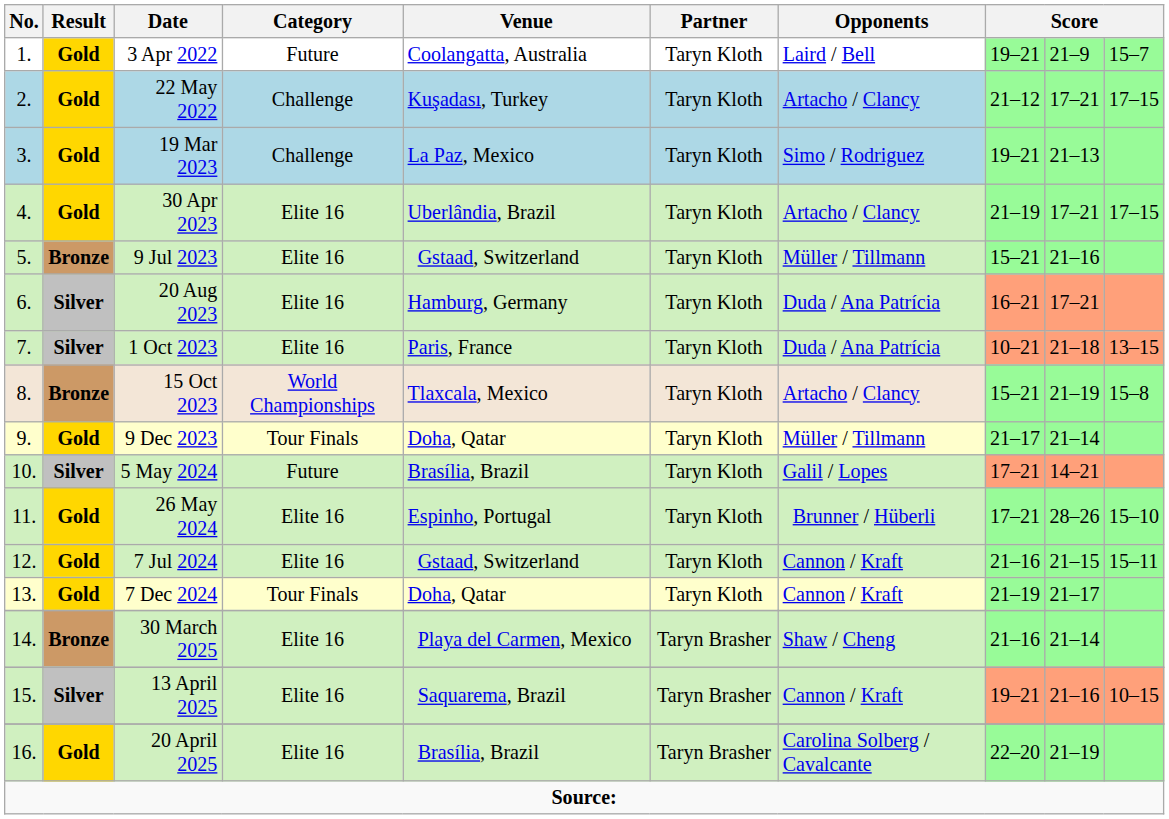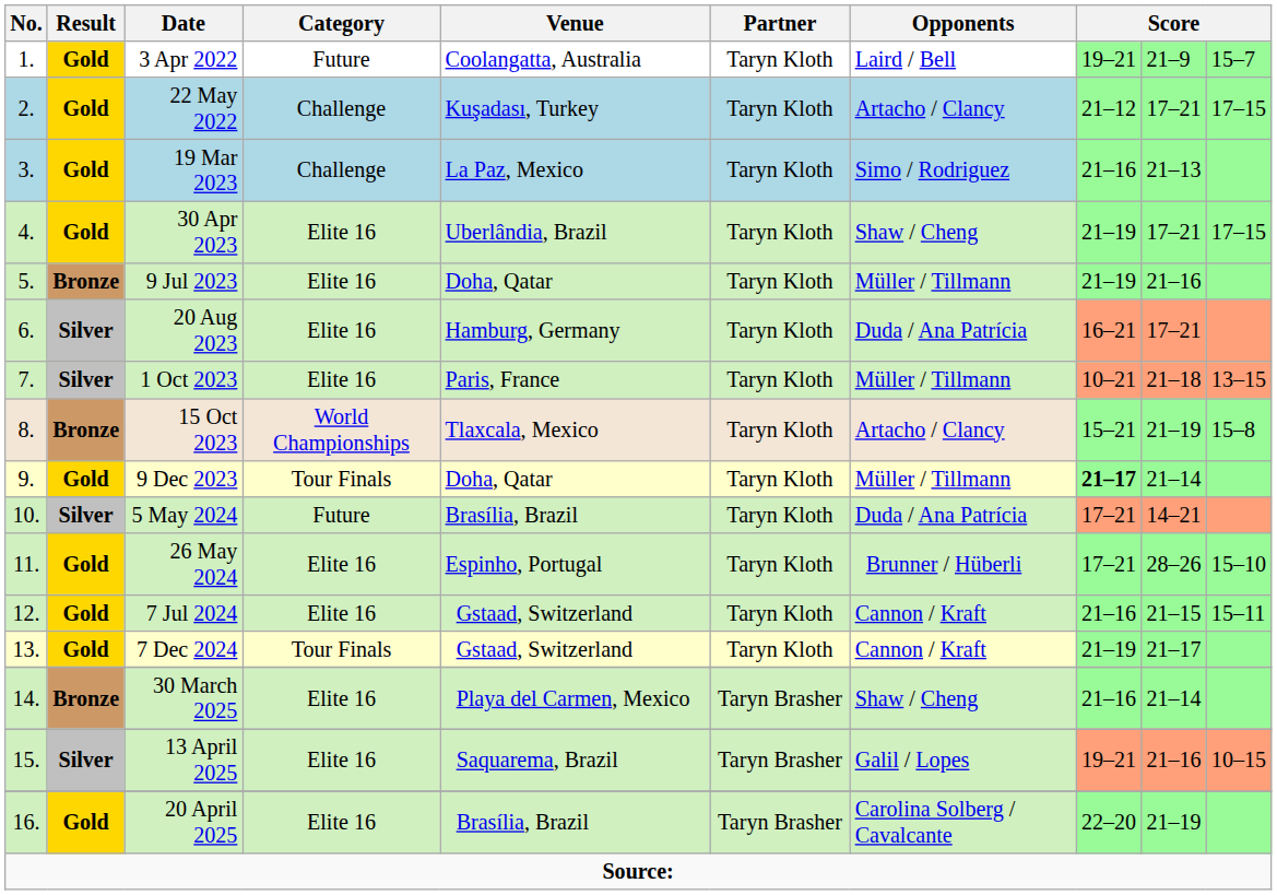19 Mar 2023 | column 8: 19–21 -> 21–16
30 Apr 2023 | Opponents: Artacho / Clancy -> Shaw / Cheng
9 Jul 2023 | Venue: Gstaad, Switzerland -> Doha, Qatar
9 Jul 2023 | column 8: 15–21 -> 21–19
1 Oct 2023 | Opponents: Duda / Ana Patrícia -> Müller / Tillmann
9 Dec 2023 | column 8: normal -> bold
5 May 2024 | Opponents: Galil / Lopes -> Duda / Ana Patrícia
7 Dec 2024 | Venue: Doha, Qatar -> Gstaad, Switzerland
13 April 2025 | Opponents: Cannon / Kraft -> Galil / Lopes
